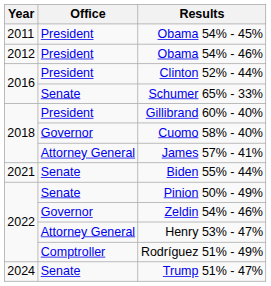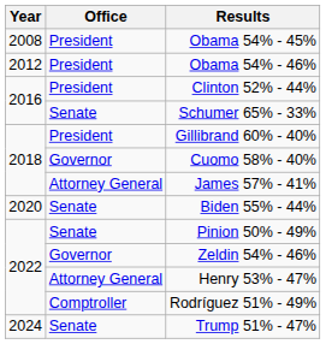Obama 54% - 45% | Year: 2011 -> 2008
Biden 55% - 44% | Year: 2021 -> 2020
